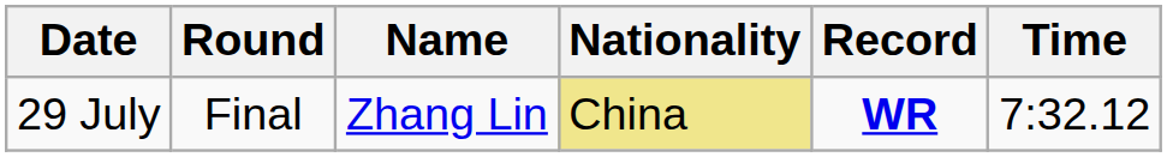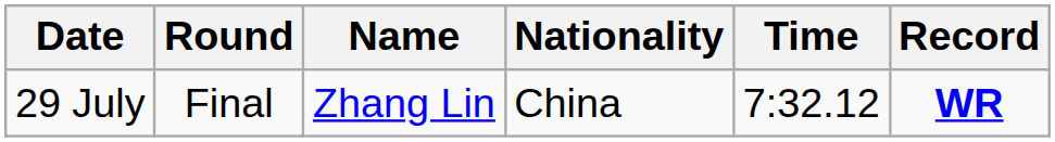columns swapped: Time <-> Record
29 July | Nationality: khaki background -> no background
